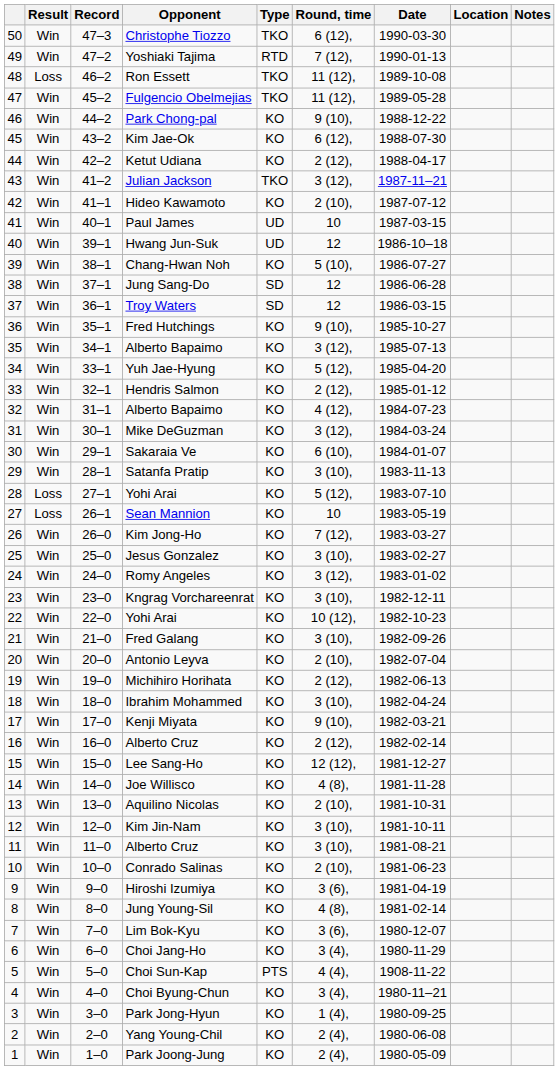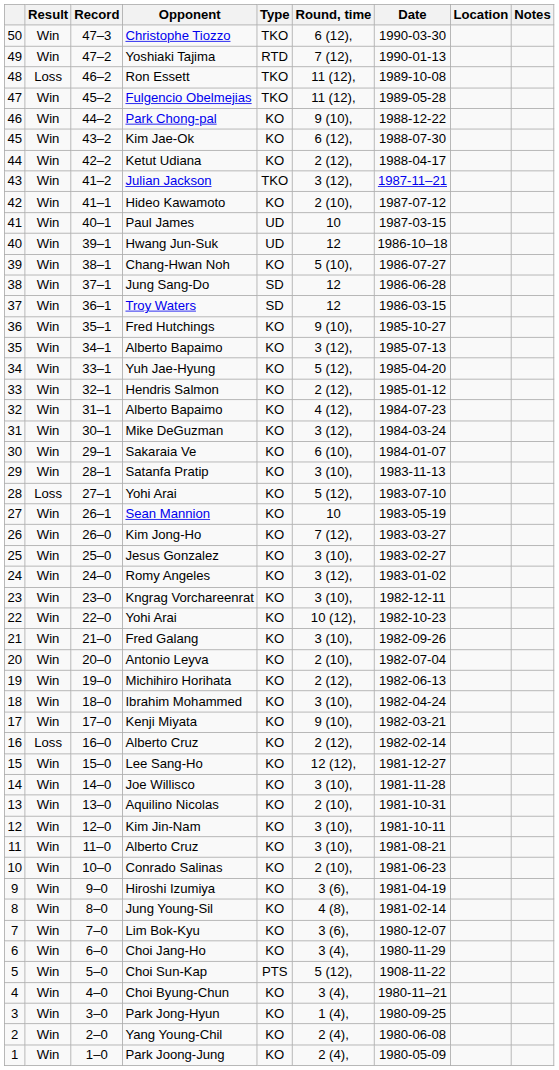Sean Mannion | Result: Loss -> Win
16 / Alberto Cruz | Result: Win -> Loss
Joe Willisco | Round, time: 4 (8), -> 3 (10),
Choi Sun-Kap | Round, time: 4 (4), -> 5 (12),
